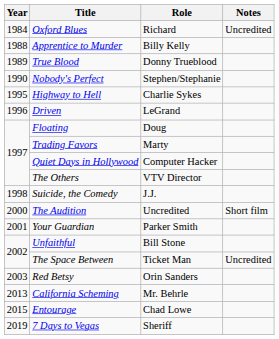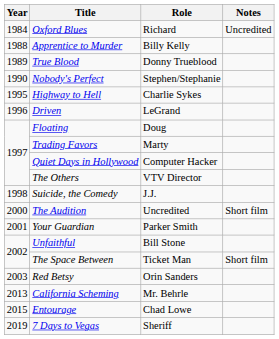The Space Between | Notes: Uncredited -> Short film
